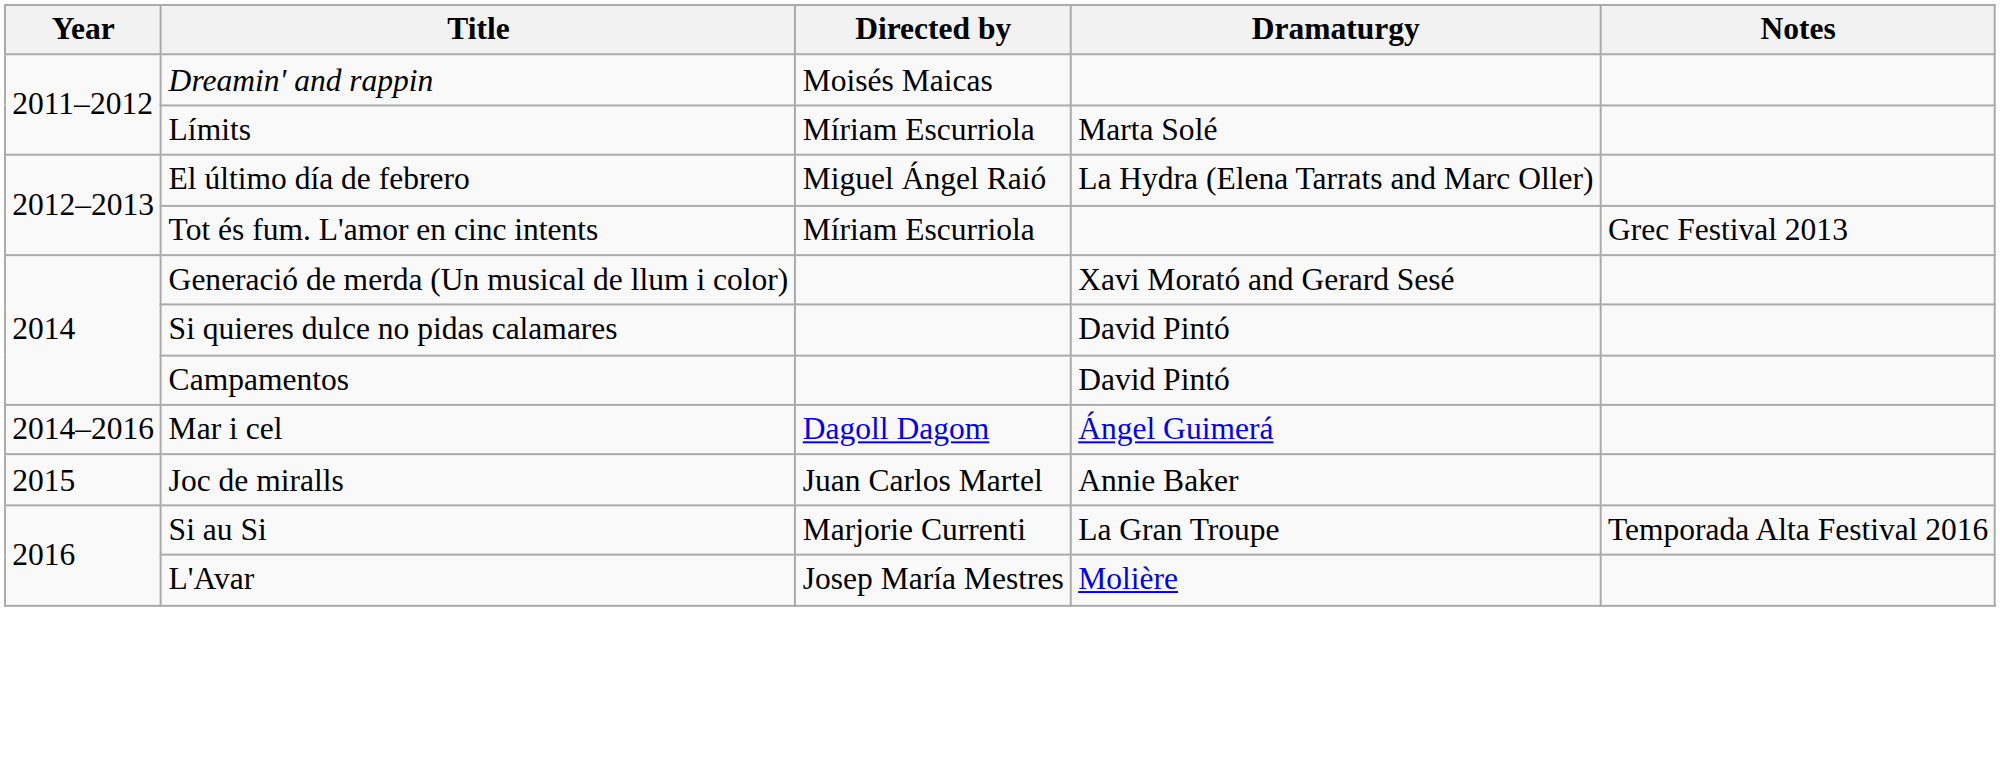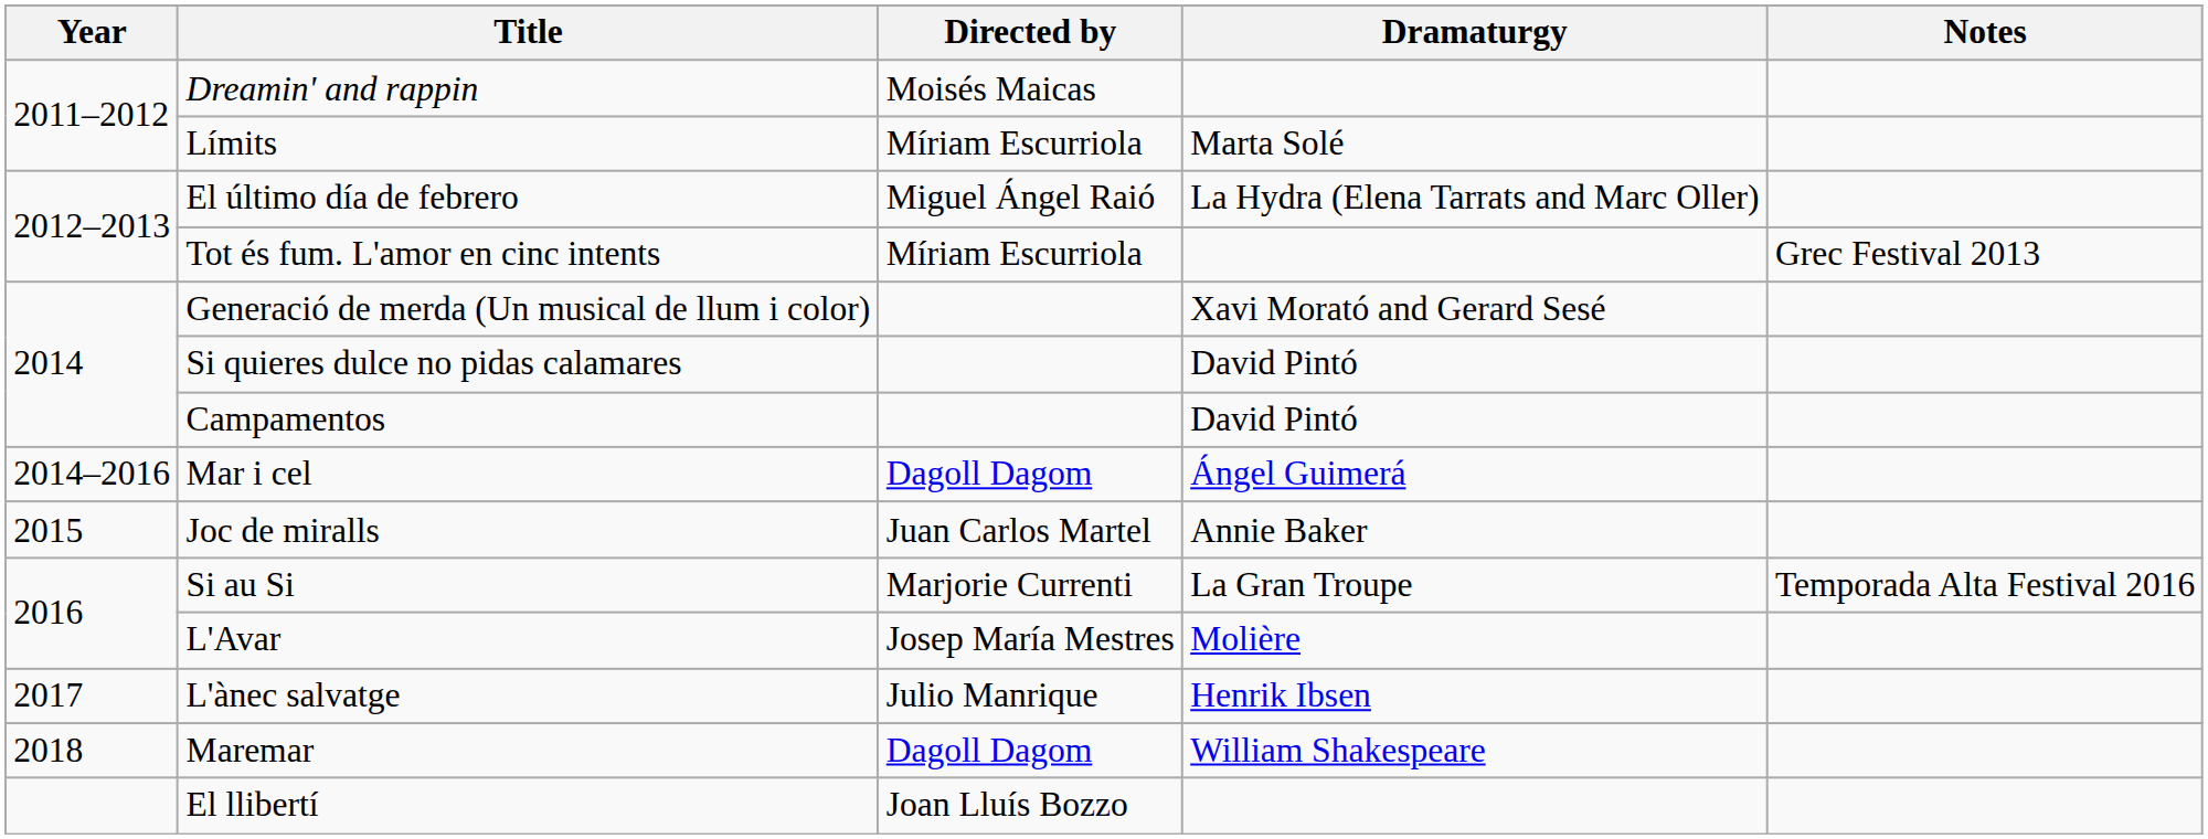+ row: 2017 | L'ànec salvatge | Julio Manrique | Henrik Ibsen
+ row: 2018 | Maremar | Dagoll Dagom | William Shakespeare
+ row: El llibertí | Joan Lluís Bozzo
